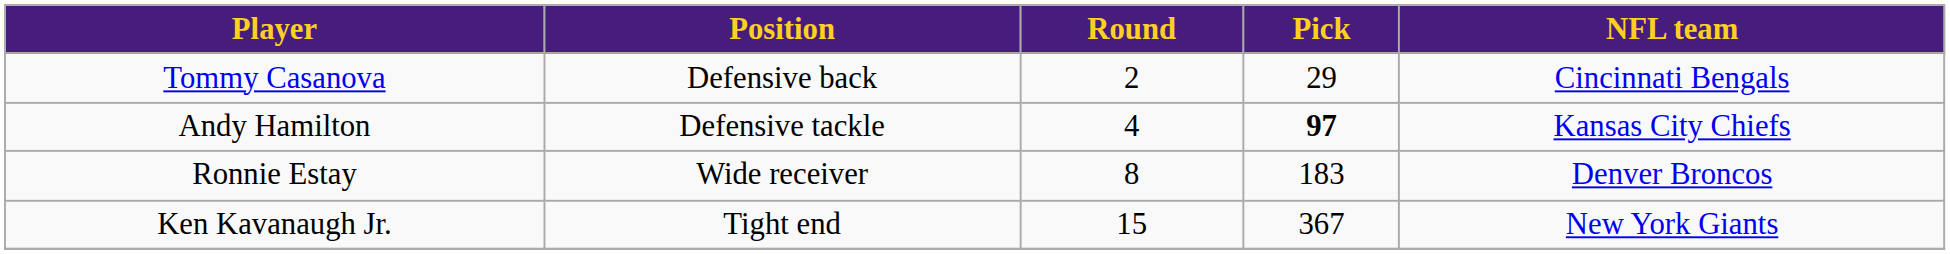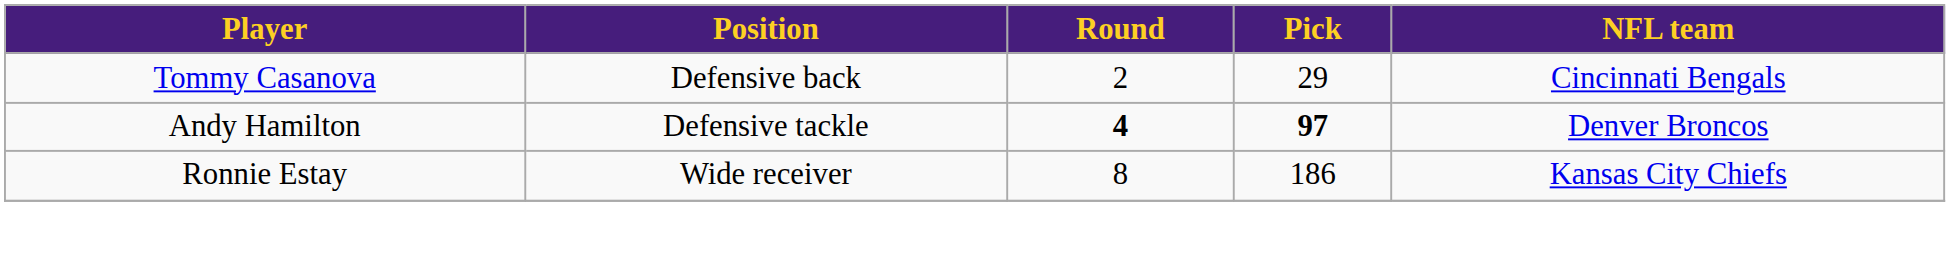Andy Hamilton | Round: normal -> bold
Andy Hamilton | NFL team: Kansas City Chiefs -> Denver Broncos
Ronnie Estay | Pick: 183 -> 186
Ronnie Estay | NFL team: Denver Broncos -> Kansas City Chiefs
- row: Ken Kavanaugh Jr. | Tight end | 15 | 367 | New York Giants
